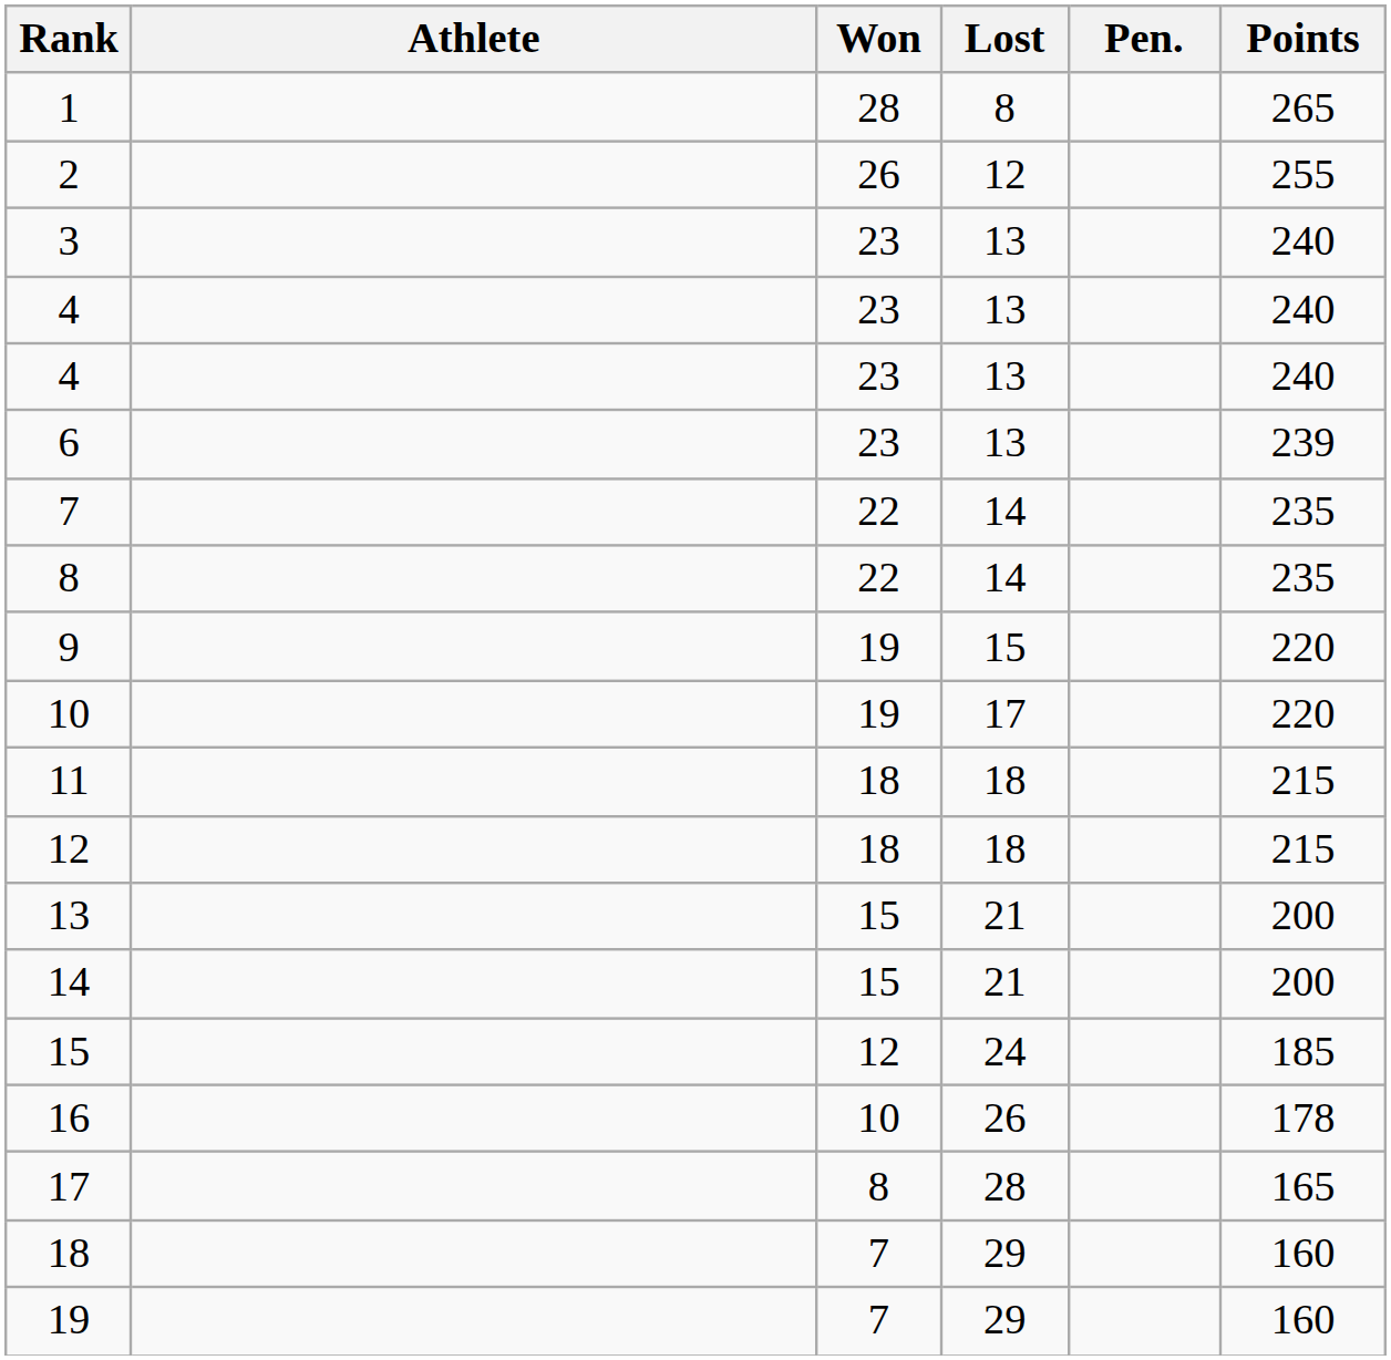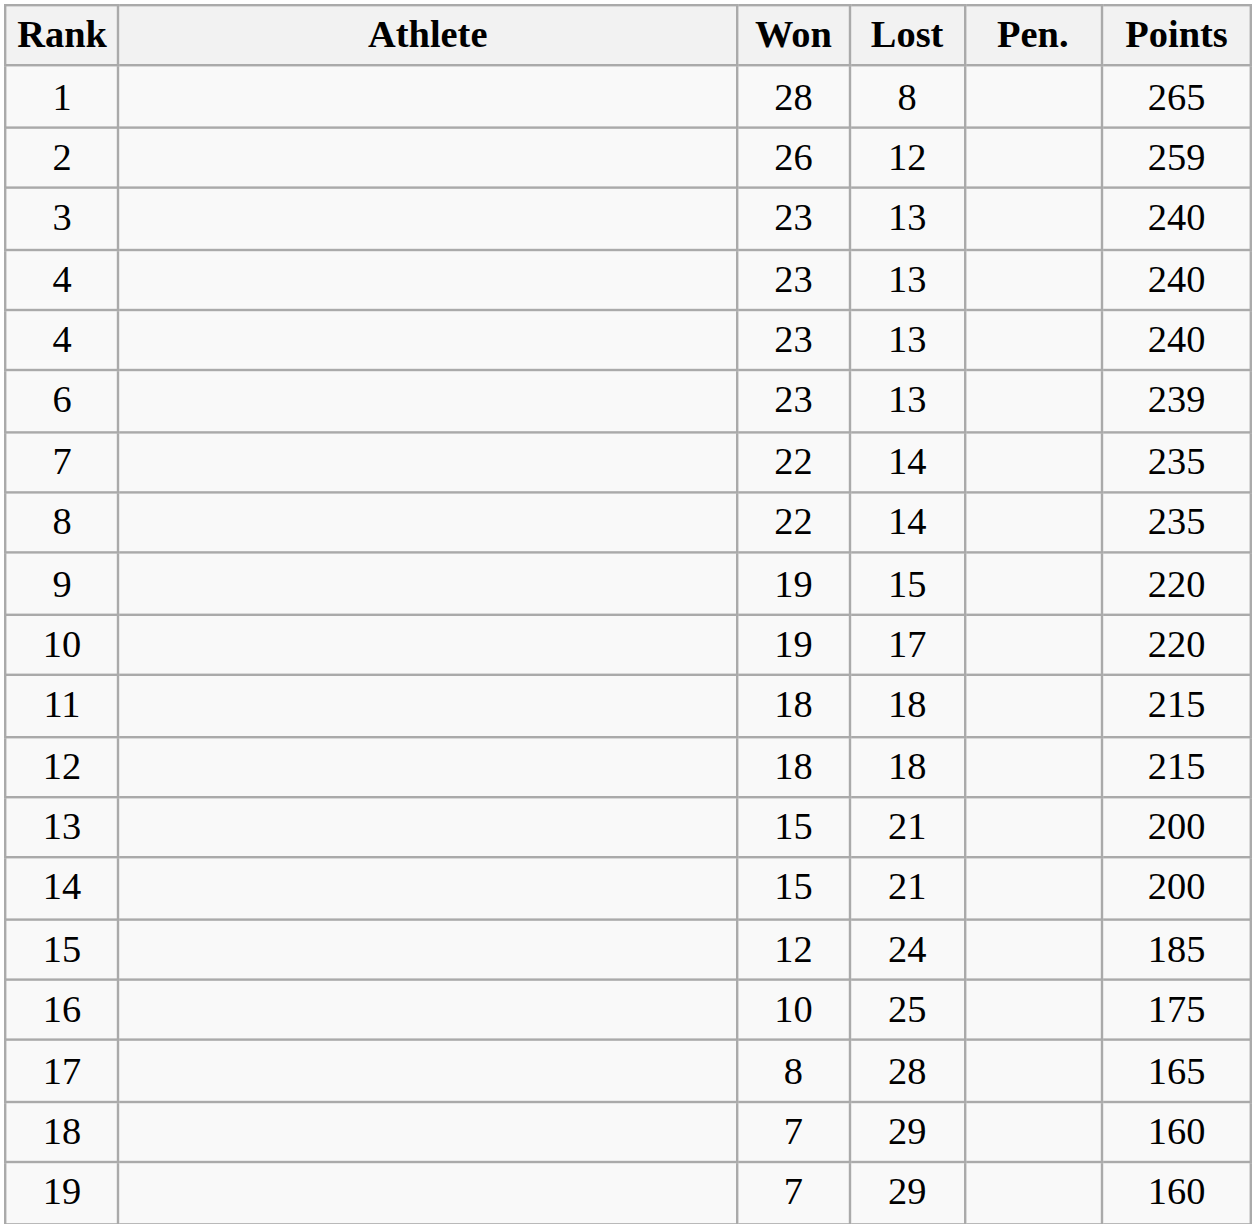2 | Points: 255 -> 259
16 | Lost: 26 -> 25
16 | Points: 178 -> 175
